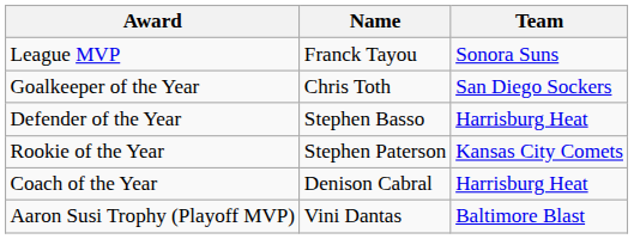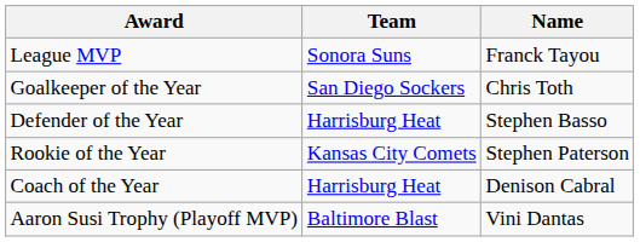columns swapped: Name <-> Team
